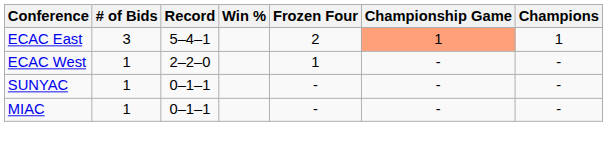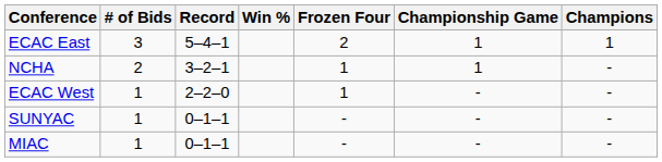ECAC East | Championship Game: lightsalmon background -> no background
+ row: NCHA | 2 | 3–2–1 | 1 | 1 | -
